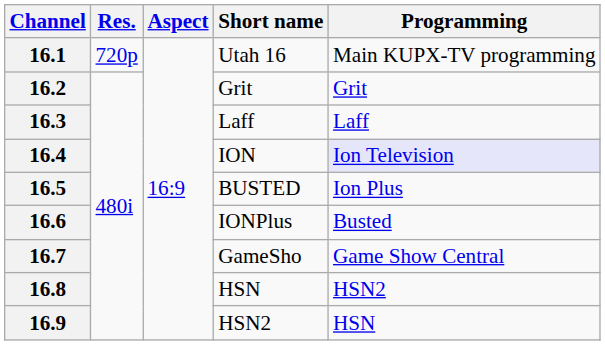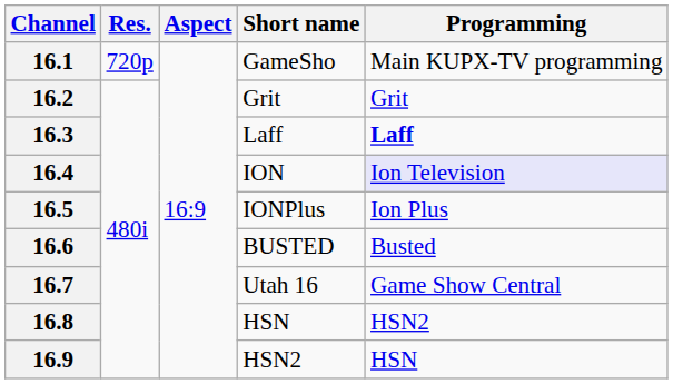16.1 | Short name: Utah 16 -> GameSho
16.3 | Programming: normal -> bold
16.5 | Short name: BUSTED -> IONPlus
16.6 | Short name: IONPlus -> BUSTED
16.7 | Short name: GameSho -> Utah 16
